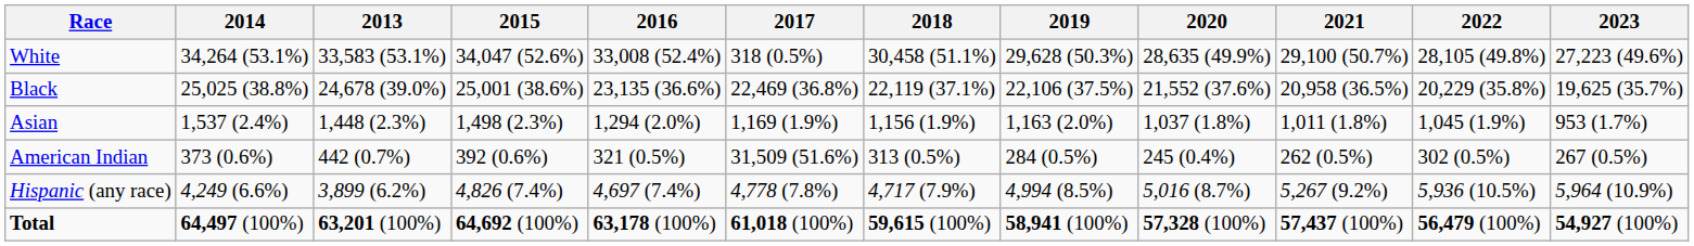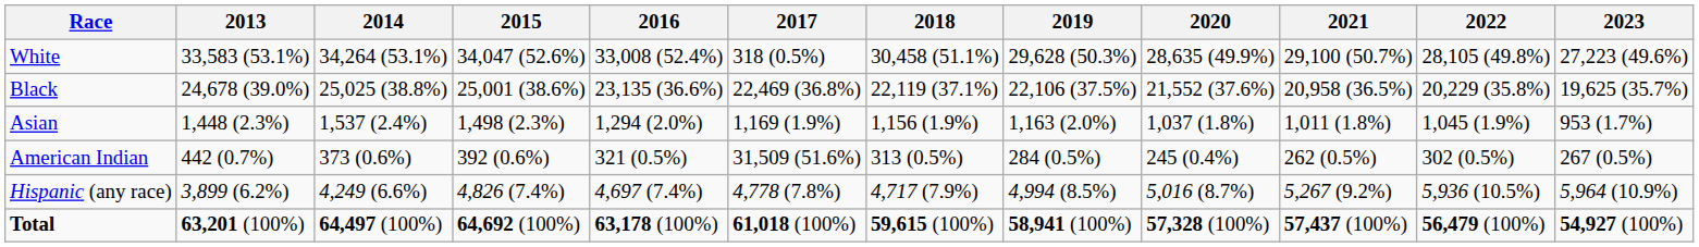columns swapped: 2013 <-> 2014
